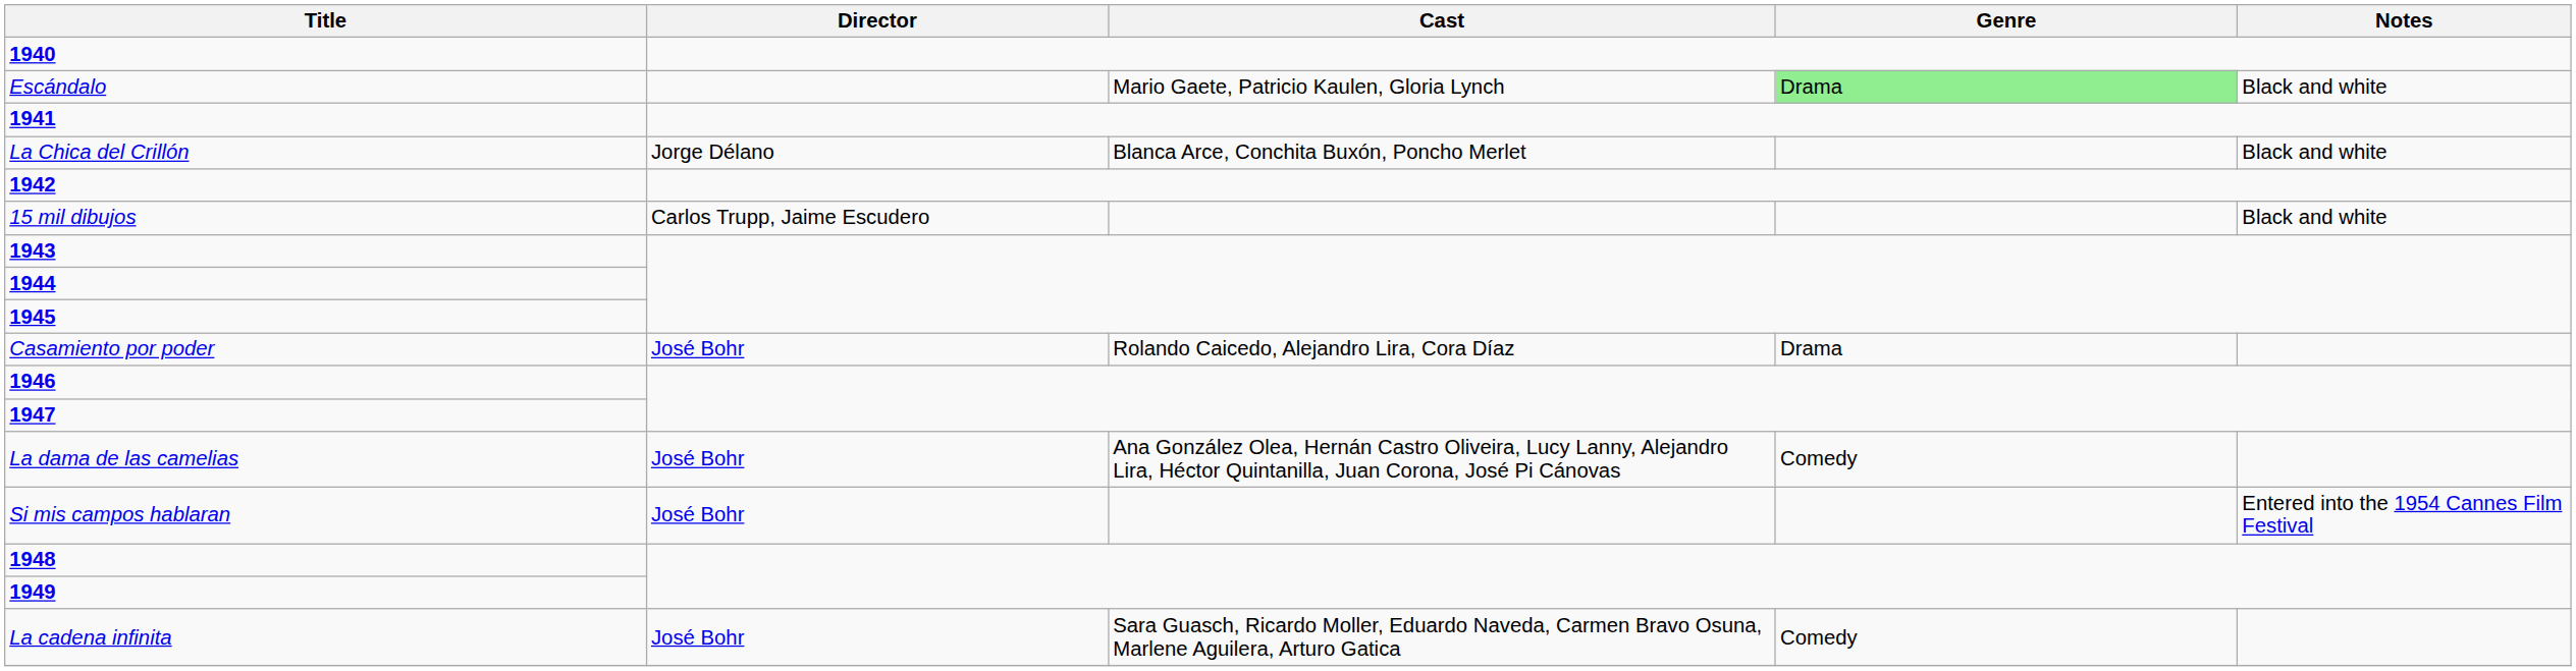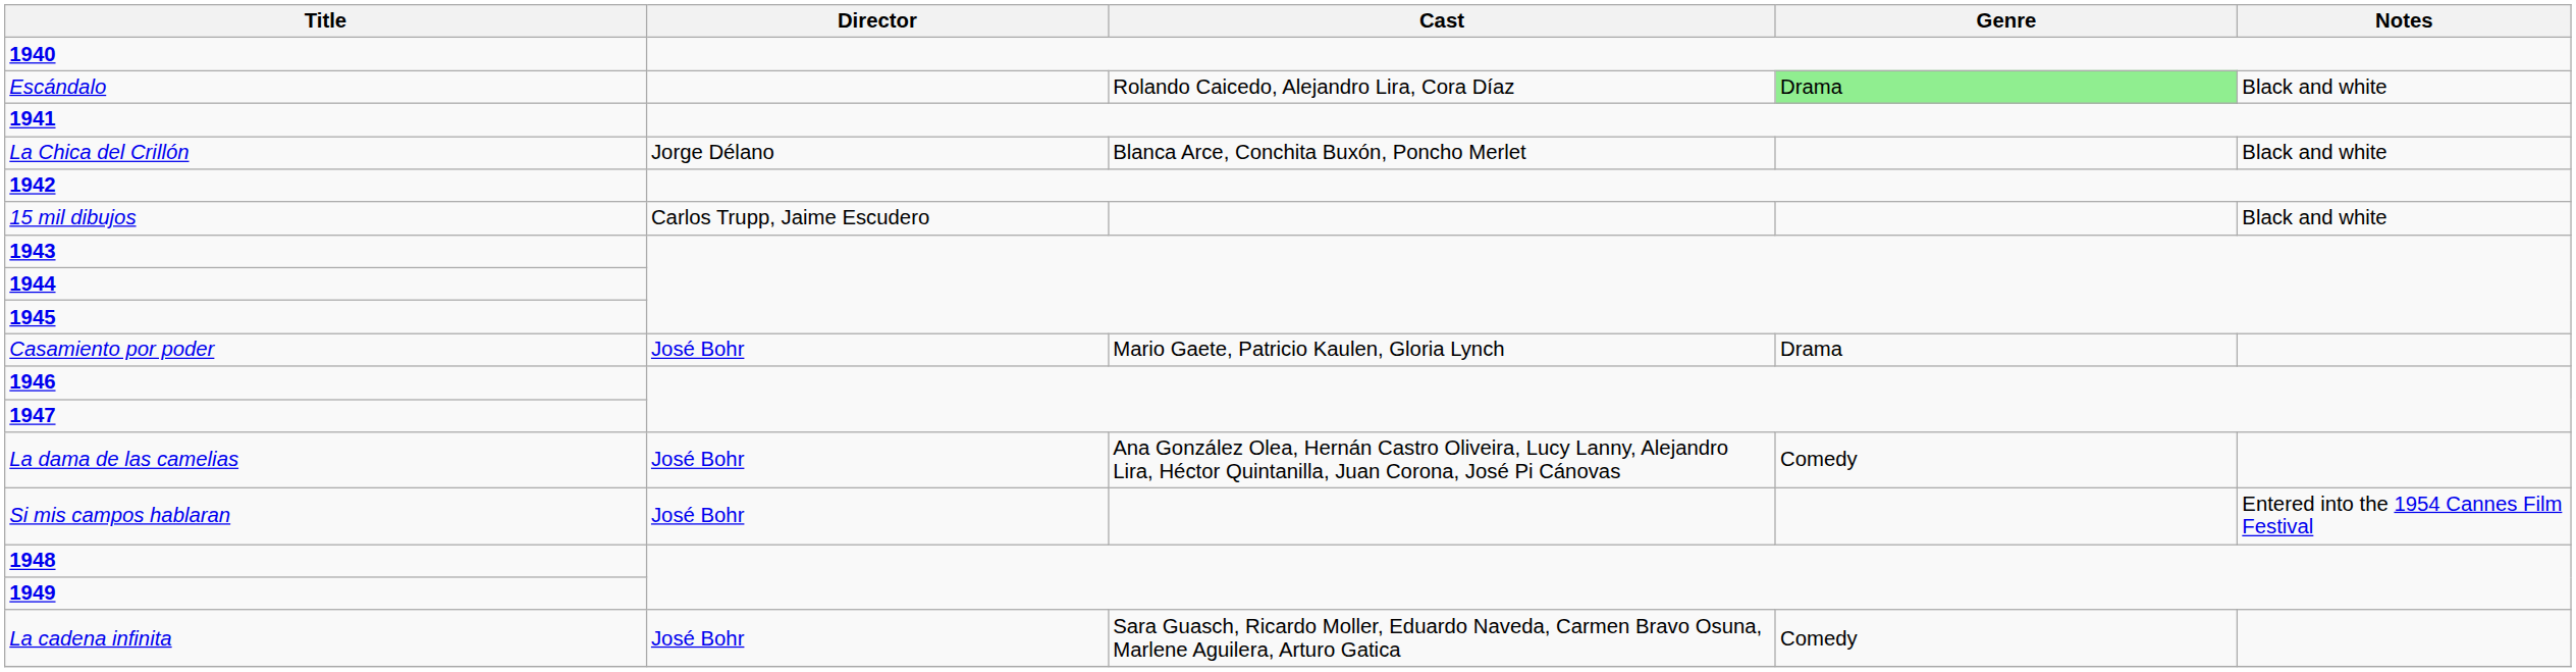Escándalo | Cast: Mario Gaete, Patricio Kaulen, Gloria Lynch -> Rolando Caicedo, Alejandro Lira, Cora Díaz
Casamiento por poder | Cast: Rolando Caicedo, Alejandro Lira, Cora Díaz -> Mario Gaete, Patricio Kaulen, Gloria Lynch
